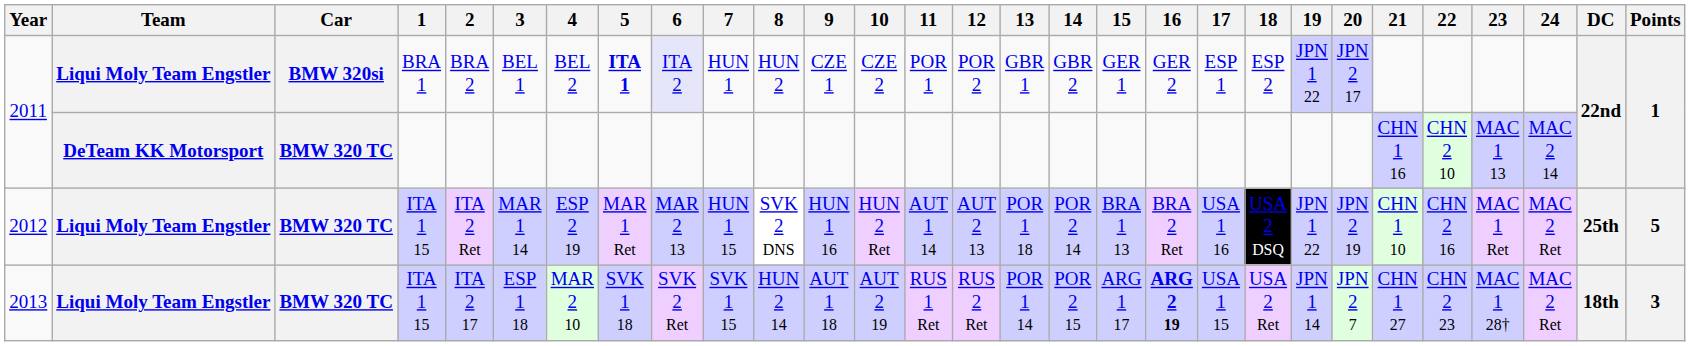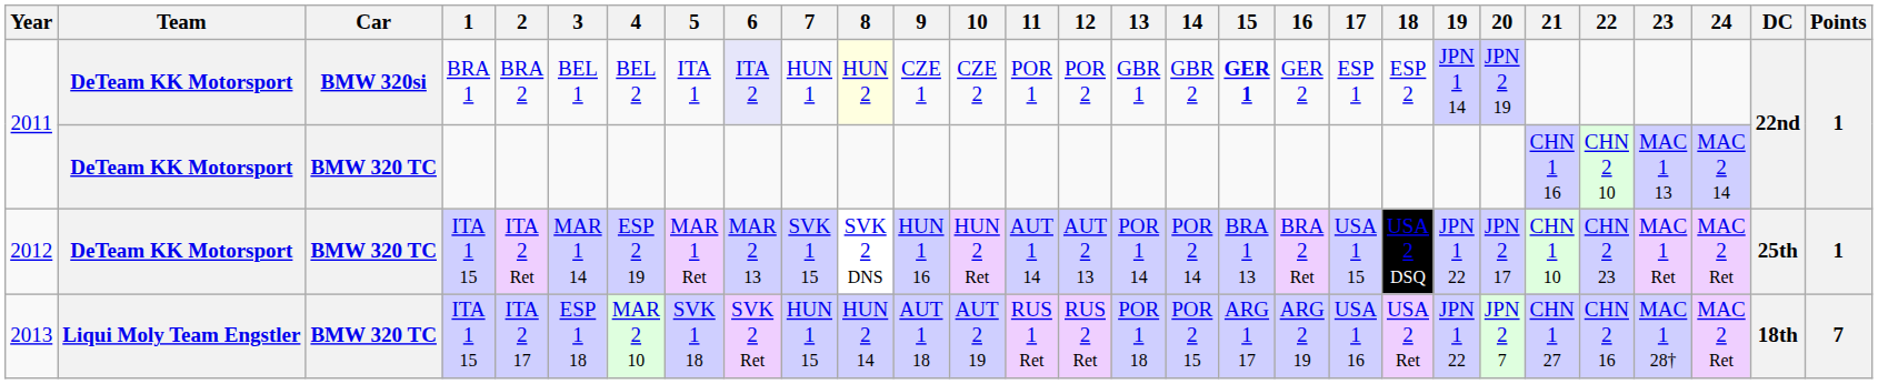2011 / BRA 1 | Team: Liqui Moly Team Engstler -> DeTeam KK Motorsport
2011 / BRA 1 | 5: bold -> normal
2011 / BRA 1 | 8: no background -> lightyellow background
2011 / BRA 1 | 15: normal -> bold
2011 / BRA 1 | 19: JPN 1 22 -> JPN 1 14
2011 / BRA 1 | 20: JPN 2 17 -> JPN 2 19
2012 | Team: Liqui Moly Team Engstler -> DeTeam KK Motorsport
2012 | 7: HUN 1 15 -> SVK 1 15
2012 | 13: POR 1 18 -> POR 1 14
2012 | 17: USA 1 16 -> USA 1 15
2012 | 20: JPN 2 19 -> JPN 2 17
2012 | 22: CHN 2 16 -> CHN 2 23
2012 | Points: 5 -> 1
2013 | 7: SVK 1 15 -> HUN 1 15
2013 | 13: POR 1 14 -> POR 1 18
2013 | 16: bold -> normal
2013 | 17: USA 1 15 -> USA 1 16
2013 | 19: JPN 1 14 -> JPN 1 22
2013 | 22: CHN 2 23 -> CHN 2 16
2013 | Points: 3 -> 7
